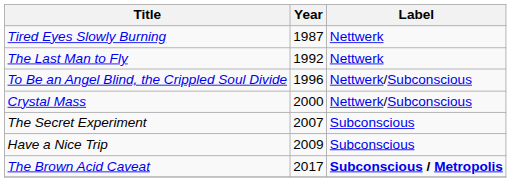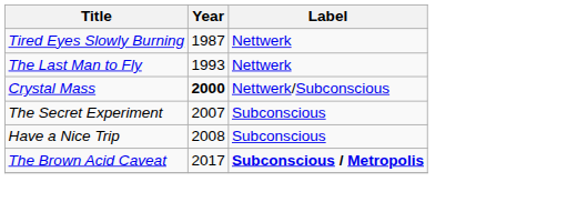The Last Man to Fly | Year: 1992 -> 1993
- row: To Be an Angel Blind, the Crippled Soul Divide | 1996 | Nettwerk/Subconscious
Crystal Mass | Year: normal -> bold
Have a Nice Trip | Year: 2009 -> 2008
